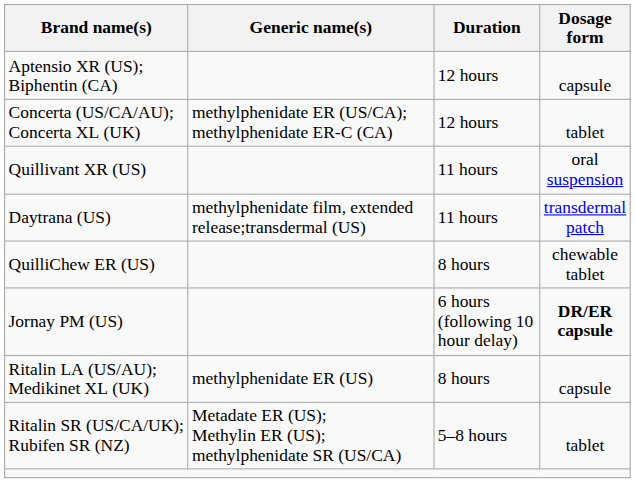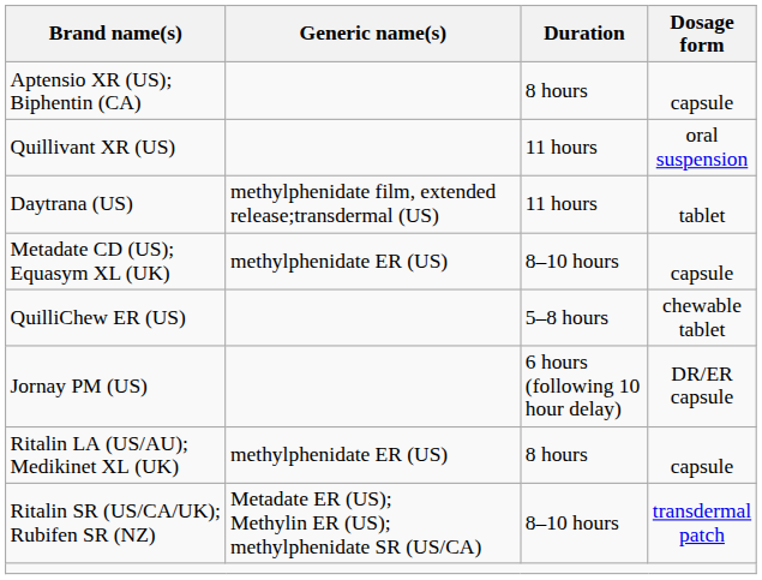Aptensio XR (US); Biphentin (CA) | Duration: 12 hours -> 8 hours
- row: Concerta (US/CA/AU); Concerta XL (UK) | methylphenidate ER (US/CA); methylphenidate ER‑C (CA) | 12 hours | tablet
Daytrana (US) | Dosage form: transdermal patch -> tablet
+ row: Metadate CD (US); Equasym XL (UK) | methylphenidate ER (US) | 8–10 hours | capsule
QuilliChew ER (US) | Duration: 8 hours -> 5–8 hours
Jornay PM (US) | Dosage form: bold -> normal
Ritalin SR (US/CA/UK); Rubifen SR (NZ) | Duration: 5–8 hours -> 8–10 hours
Ritalin SR (US/CA/UK); Rubifen SR (NZ) | Dosage form: tablet -> transdermal patch
